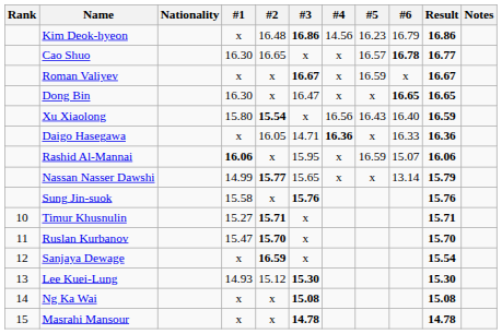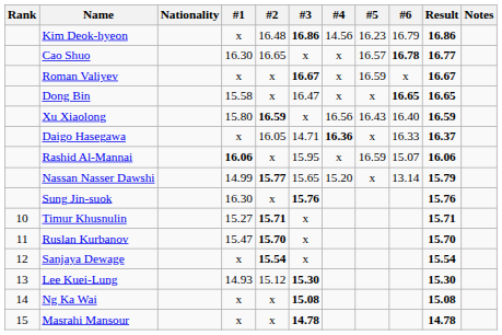Dong Bin | #1: 16.30 -> 15.58
Xu Xiaolong | #2: 15.54 -> 16.59
Daigo Hasegawa | Result: 16.36 -> 16.37
Nassan Nasser Dawshi | #4: x -> 15.20
Sung Jin-suok | #1: 15.58 -> 16.30
Sanjaya Dewage | #2: 16.59 -> 15.54
